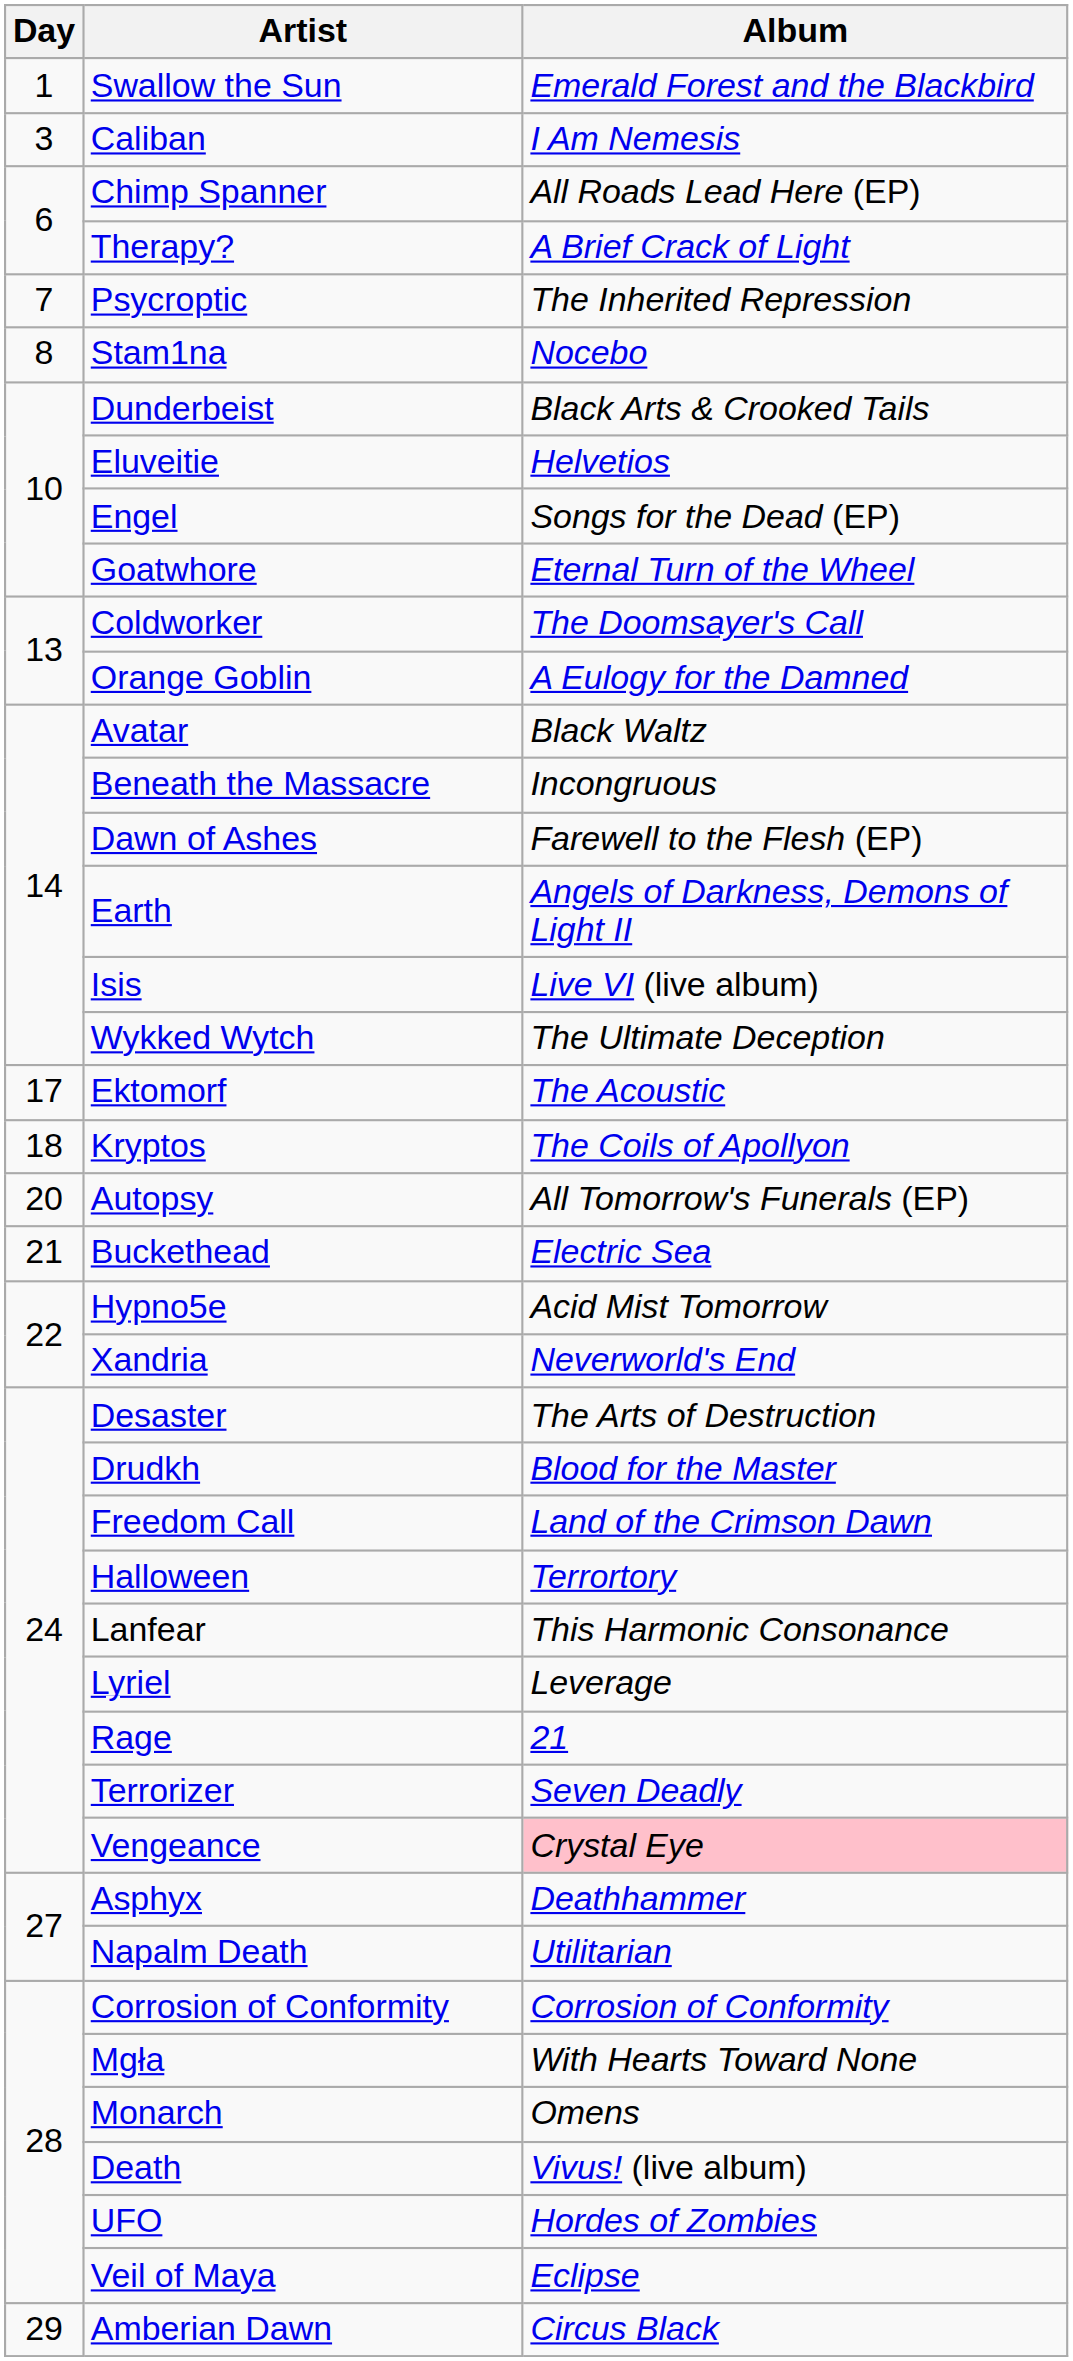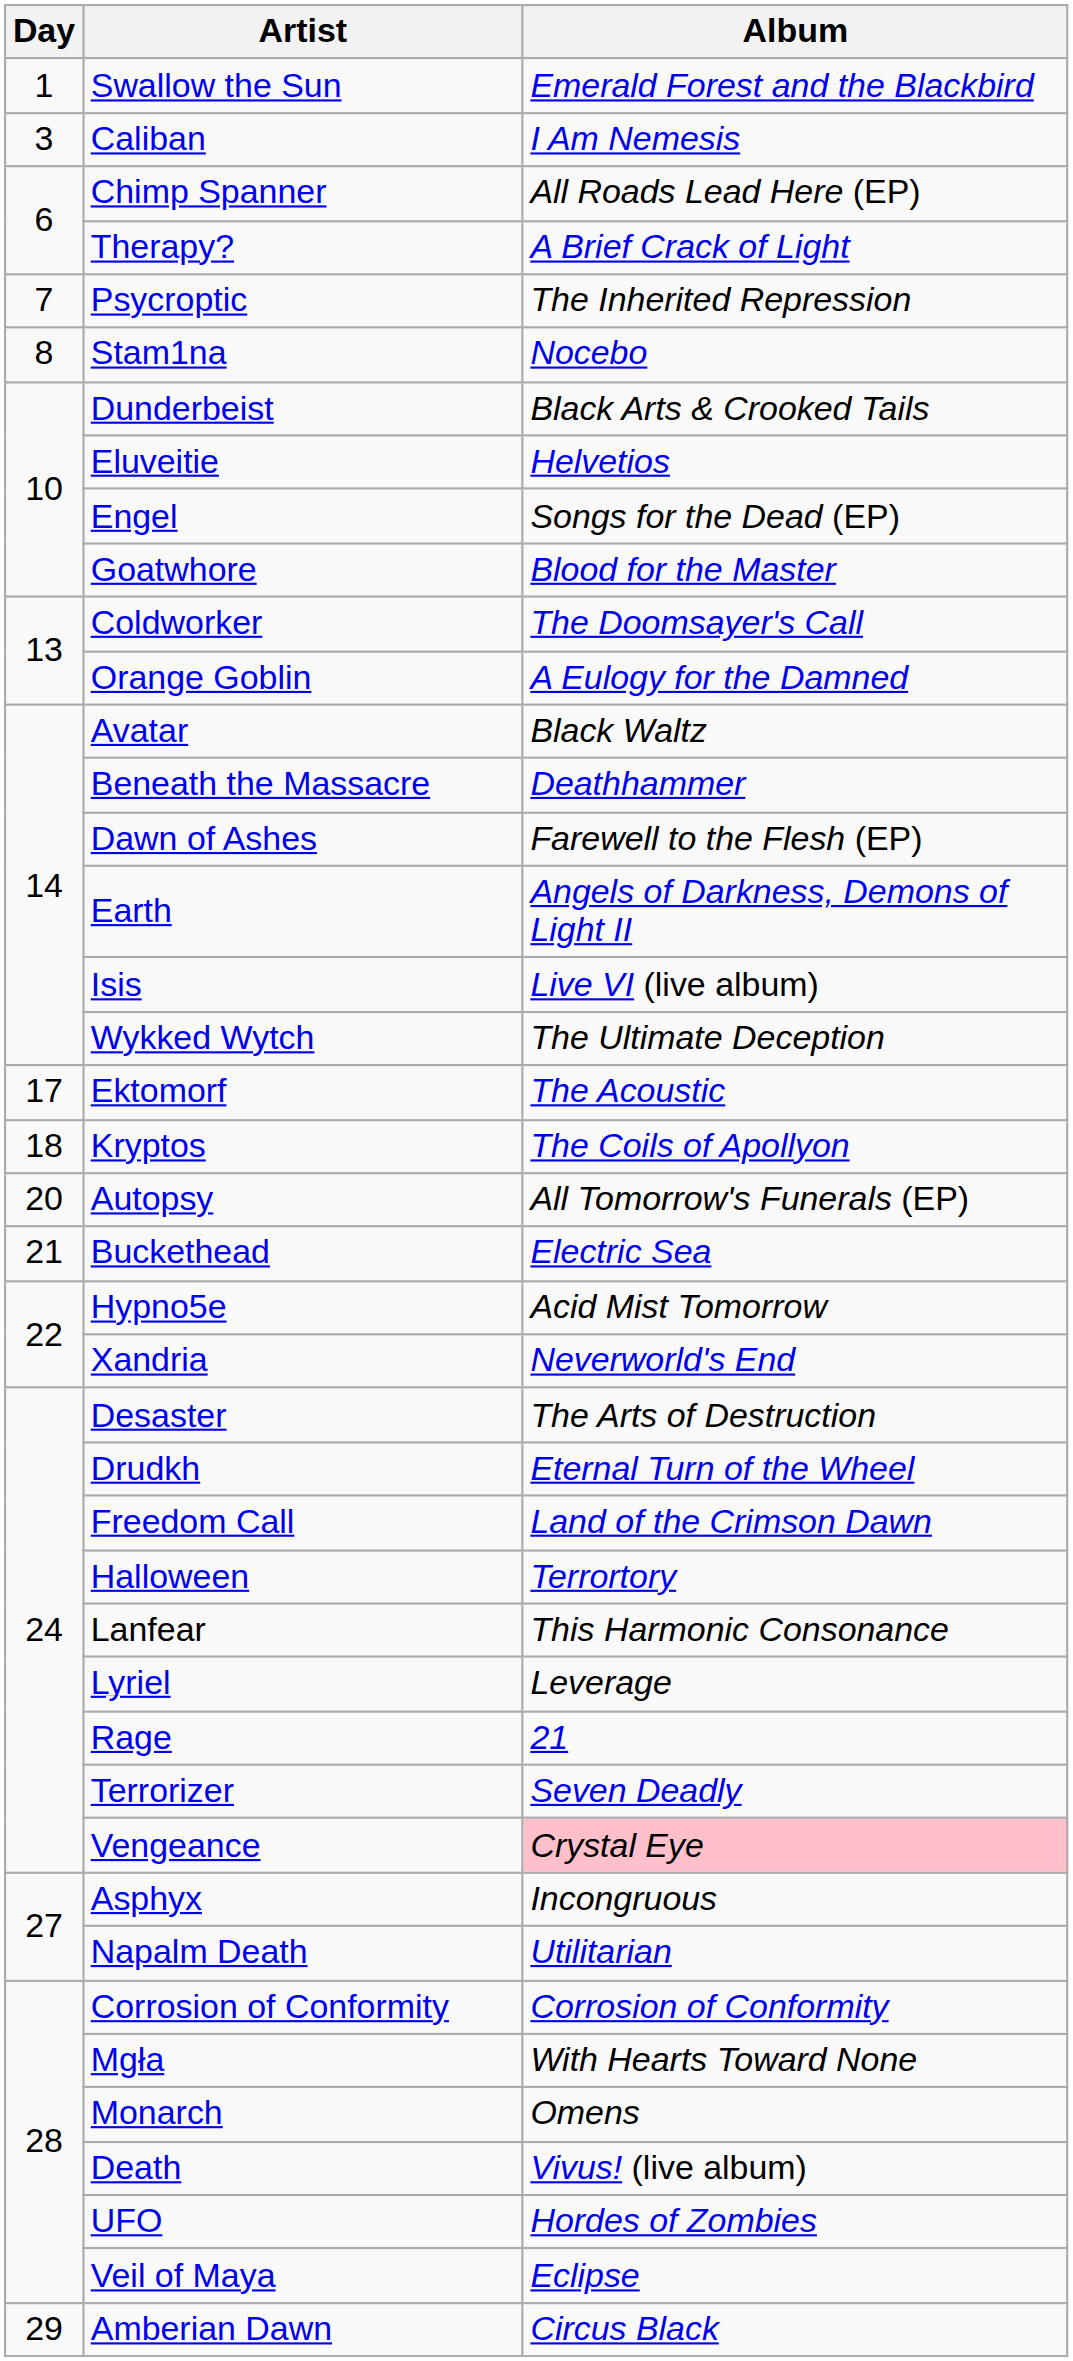Goatwhore | Album: Eternal Turn of the Wheel -> Blood for the Master
Beneath the Massacre | Album: Incongruous -> Deathhammer
Drudkh | Album: Blood for the Master -> Eternal Turn of the Wheel
Asphyx | Album: Deathhammer -> Incongruous
